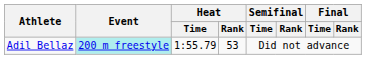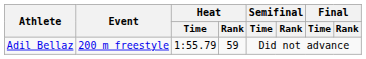Adil Bellaz | Event: paleturquoise background -> no background
Adil Bellaz | Heat / Rank: 53 -> 59
